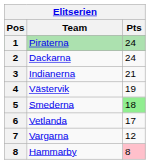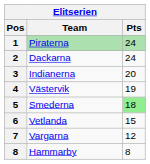Indianerna | Pts: 21 -> 20
Vetlanda | Pts: 17 -> 15
Hammarby | Pts: pink background -> no background
